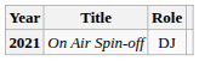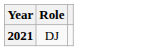- column: Title | On Air Spin-off
